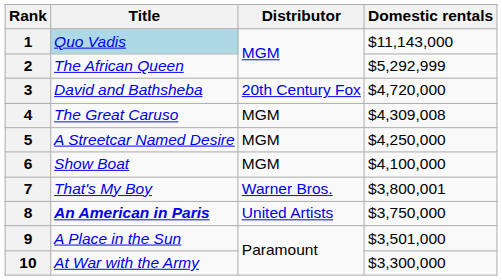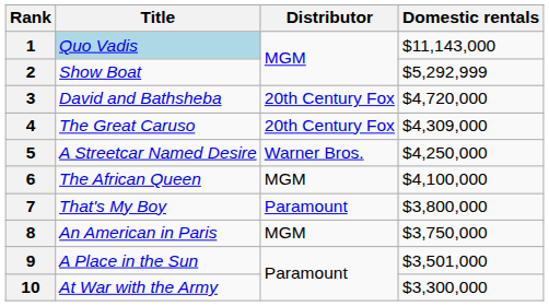2 | Title: The African Queen -> Show Boat
4 | Distributor: MGM -> 20th Century Fox
4 | Domestic rentals: $4,309,008 -> $4,309,000
5 | Distributor: MGM -> Warner Bros.
6 | Title: Show Boat -> The African Queen
7 | Distributor: Warner Bros. -> Paramount
7 | Domestic rentals: $3,800,001 -> $3,800,000
8 | Title: bold -> normal
8 | Distributor: United Artists -> MGM
